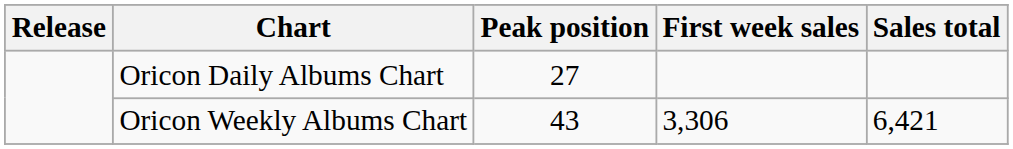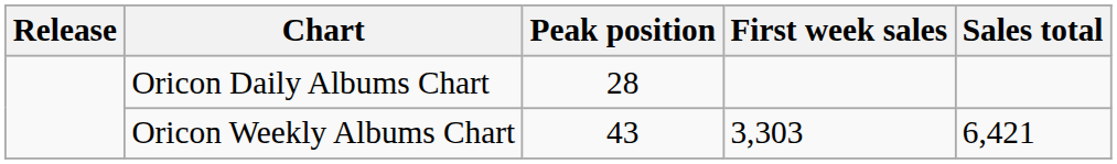Oricon Daily Albums Chart | Peak position: 27 -> 28
Oricon Weekly Albums Chart | First week sales: 3,306 -> 3,303
